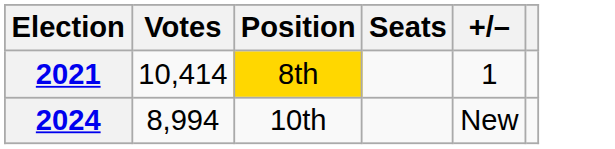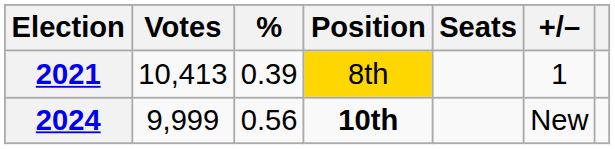+ column: % | 0.39 | 0.56
2021 | Votes: 10,414 -> 10,413
2024 | Votes: 8,994 -> 9,999
2024 | Position: normal -> bold
